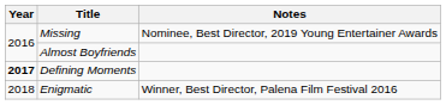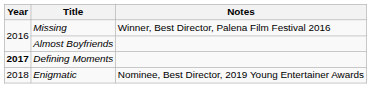Missing | Notes: Nominee, Best Director, 2019 Young Entertainer Awards -> Winner, Best Director, Palena Film Festival 2016
Enigmatic | Notes: Winner, Best Director, Palena Film Festival 2016 -> Nominee, Best Director, 2019 Young Entertainer Awards
